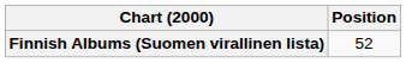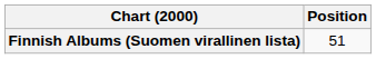Finnish Albums (Suomen virallinen lista) | Position: 52 -> 51
